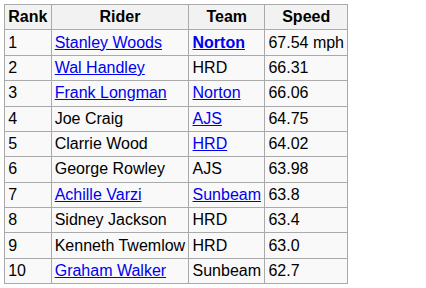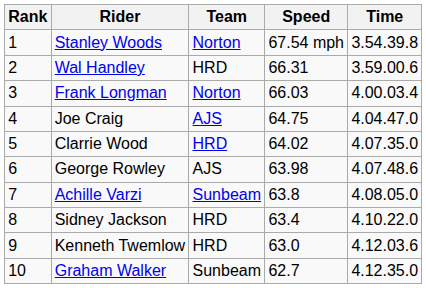+ column: Time | 3.54.39.8 | 3.59.00.6 | 4.00.03.4 | 4.04.47.0 | 4.07.35.0 | 4.07.48.6 | 4.08.05.0 | 4.10.22.0 | 4.12.03.6 | 4.12.35.0
Stanley Woods | Team: bold -> normal
Frank Longman | Speed: 66.06 -> 66.03
